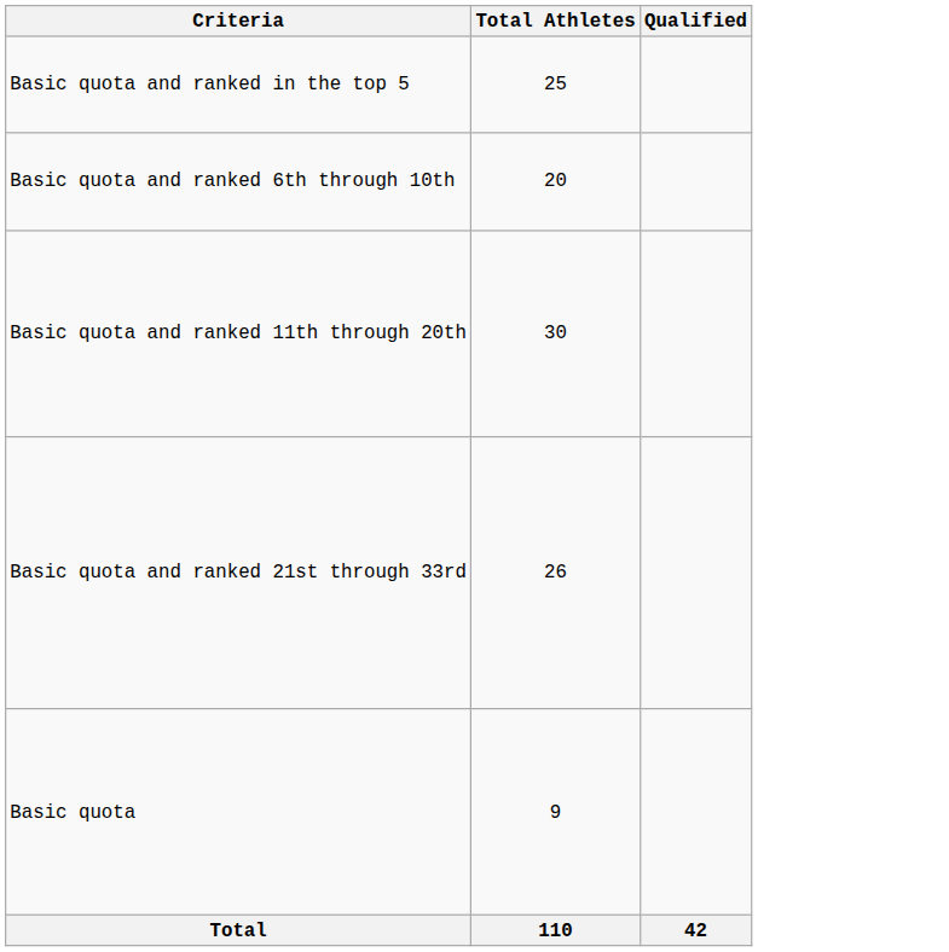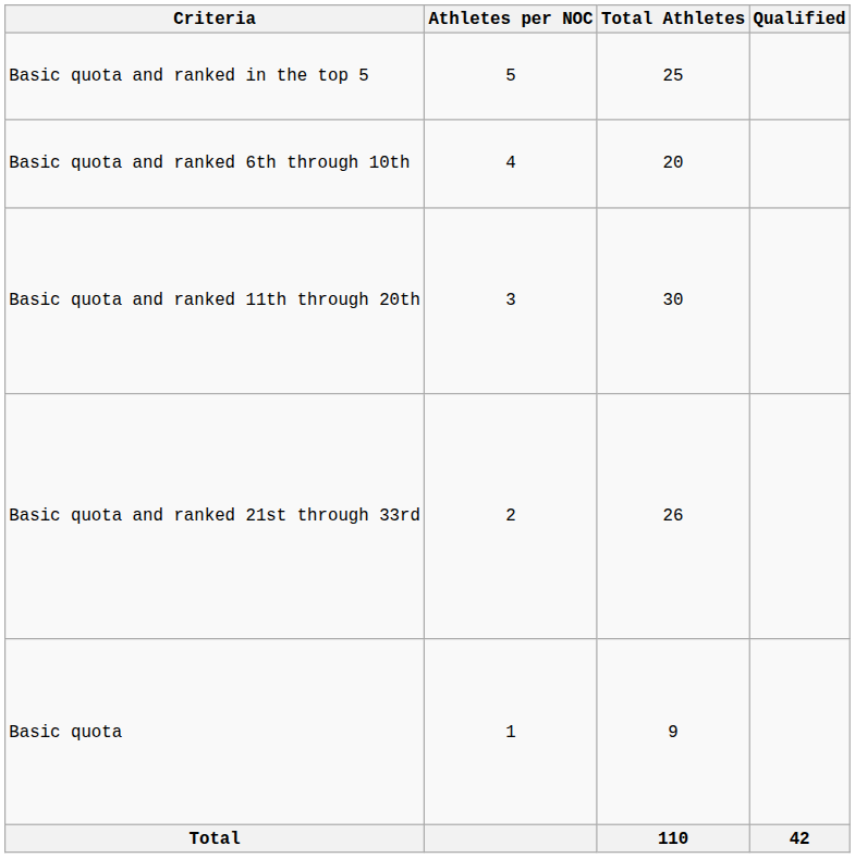+ column: Athletes per NOC | 5 | 4 | 3 | 2 | 1
